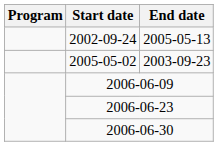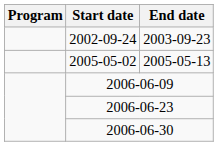2002-09-24 | End date: 2005-05-13 -> 2003-09-23
2005-05-02 | End date: 2003-09-23 -> 2005-05-13
